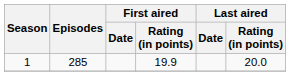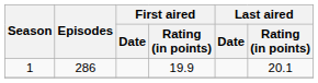1 | Episodes: 285 -> 286
1 | Last aired / Rating (in points): 20.0 -> 20.1
